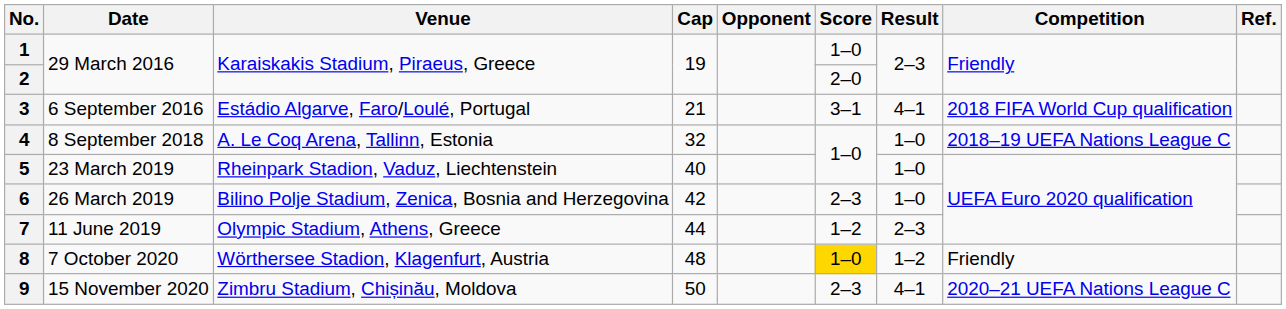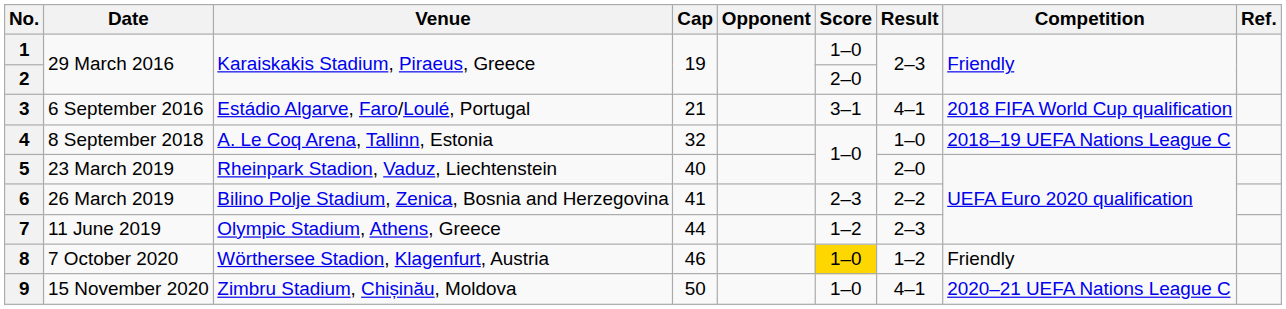5 | Result: 1–0 -> 2–0
6 | Cap: 42 -> 41
6 | Result: 1–0 -> 2–2
8 | Cap: 48 -> 46
9 | Score: 2–3 -> 1–0
